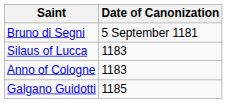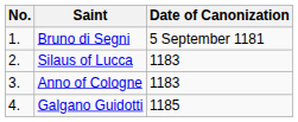+ column: No. | 1. | 2. | 3. | 4.
